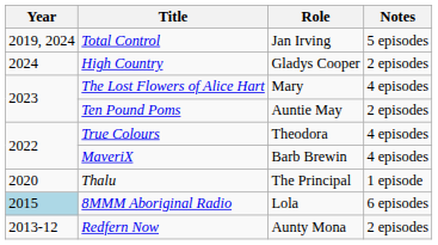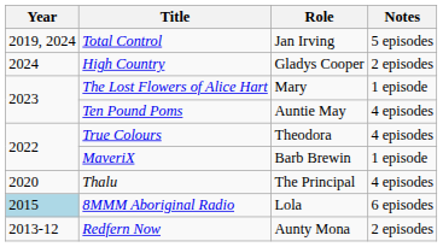The Lost Flowers of Alice Hart | Notes: 4 episodes -> 1 episode
Ten Pound Poms | Notes: 2 episodes -> 4 episodes
MaveriX | Notes: 4 episodes -> 1 episode
Thalu | Notes: 1 episode -> 4 episodes
